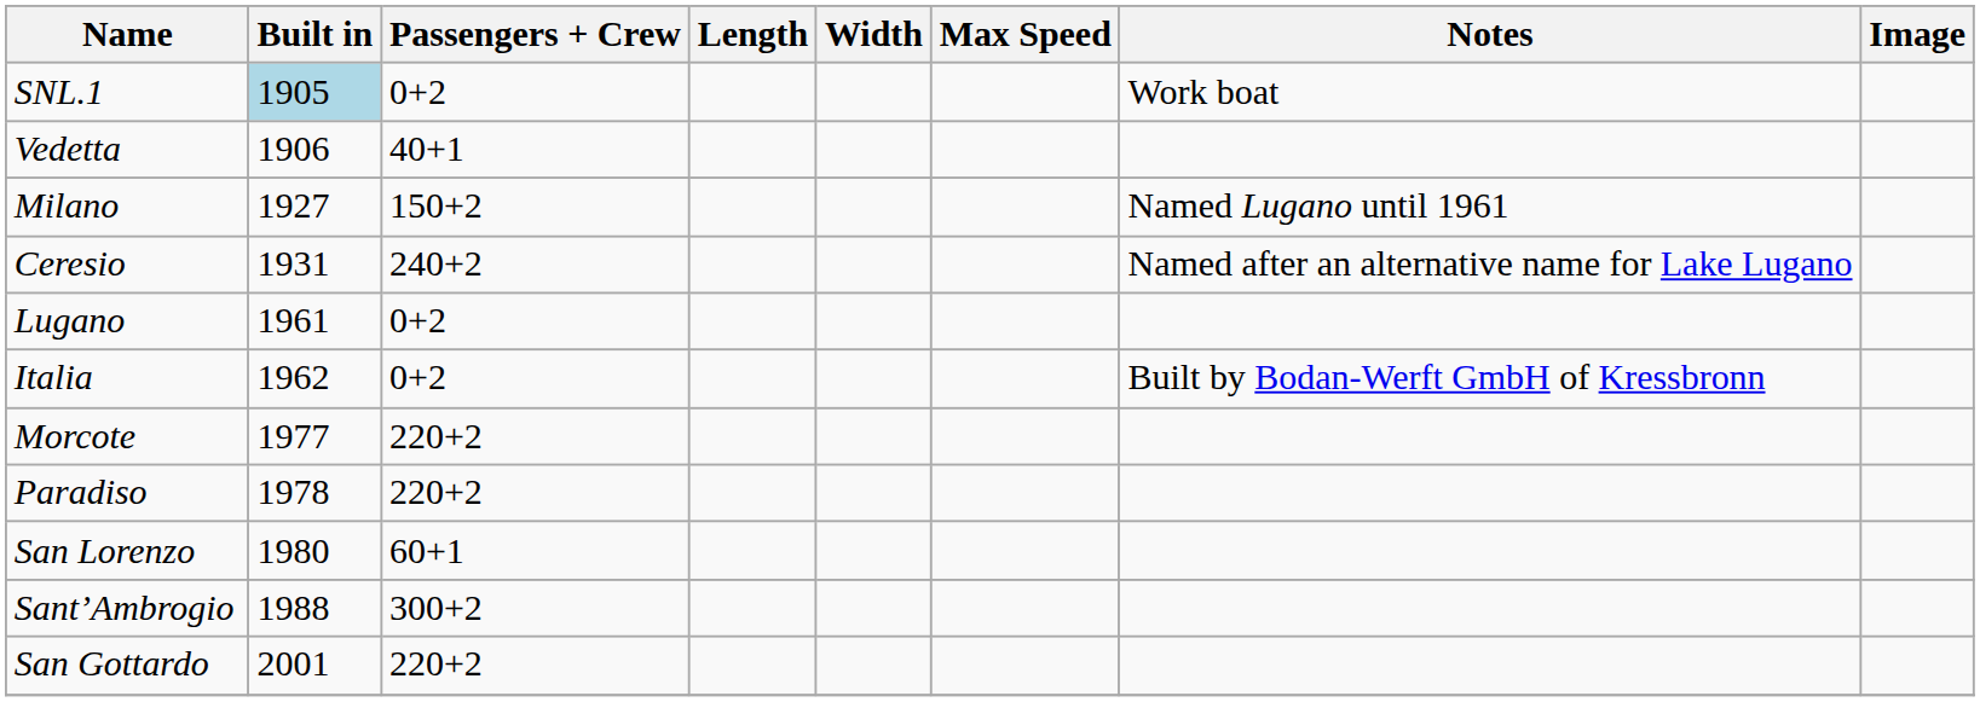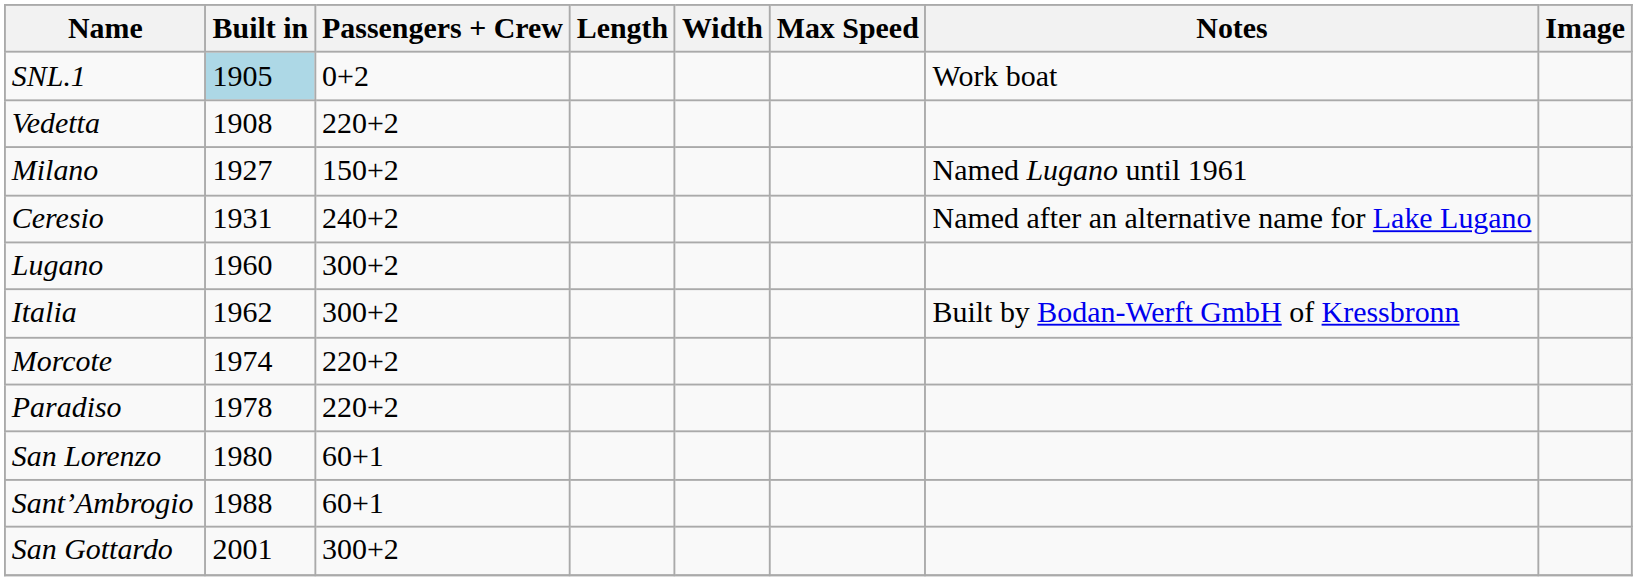Vedetta | Built in: 1906 -> 1908
Vedetta | Passengers + Crew: 40+1 -> 220+2
Lugano | Built in: 1961 -> 1960
Lugano | Passengers + Crew: 0+2 -> 300+2
Italia | Passengers + Crew: 0+2 -> 300+2
Morcote | Built in: 1977 -> 1974
Sant’Ambrogio | Passengers + Crew: 300+2 -> 60+1
San Gottardo | Passengers + Crew: 220+2 -> 300+2
